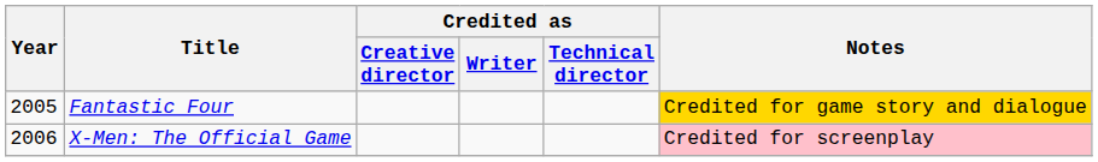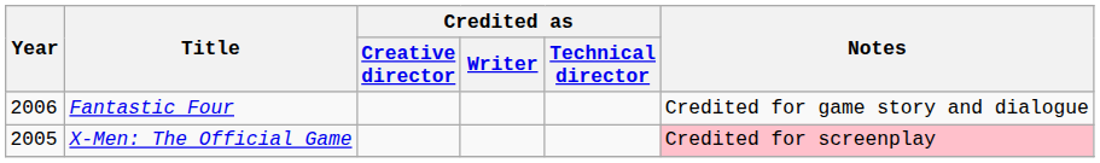Fantastic Four | Year: 2005 -> 2006
Fantastic Four | Notes: gold background -> no background
X-Men: The Official Game | Year: 2006 -> 2005
